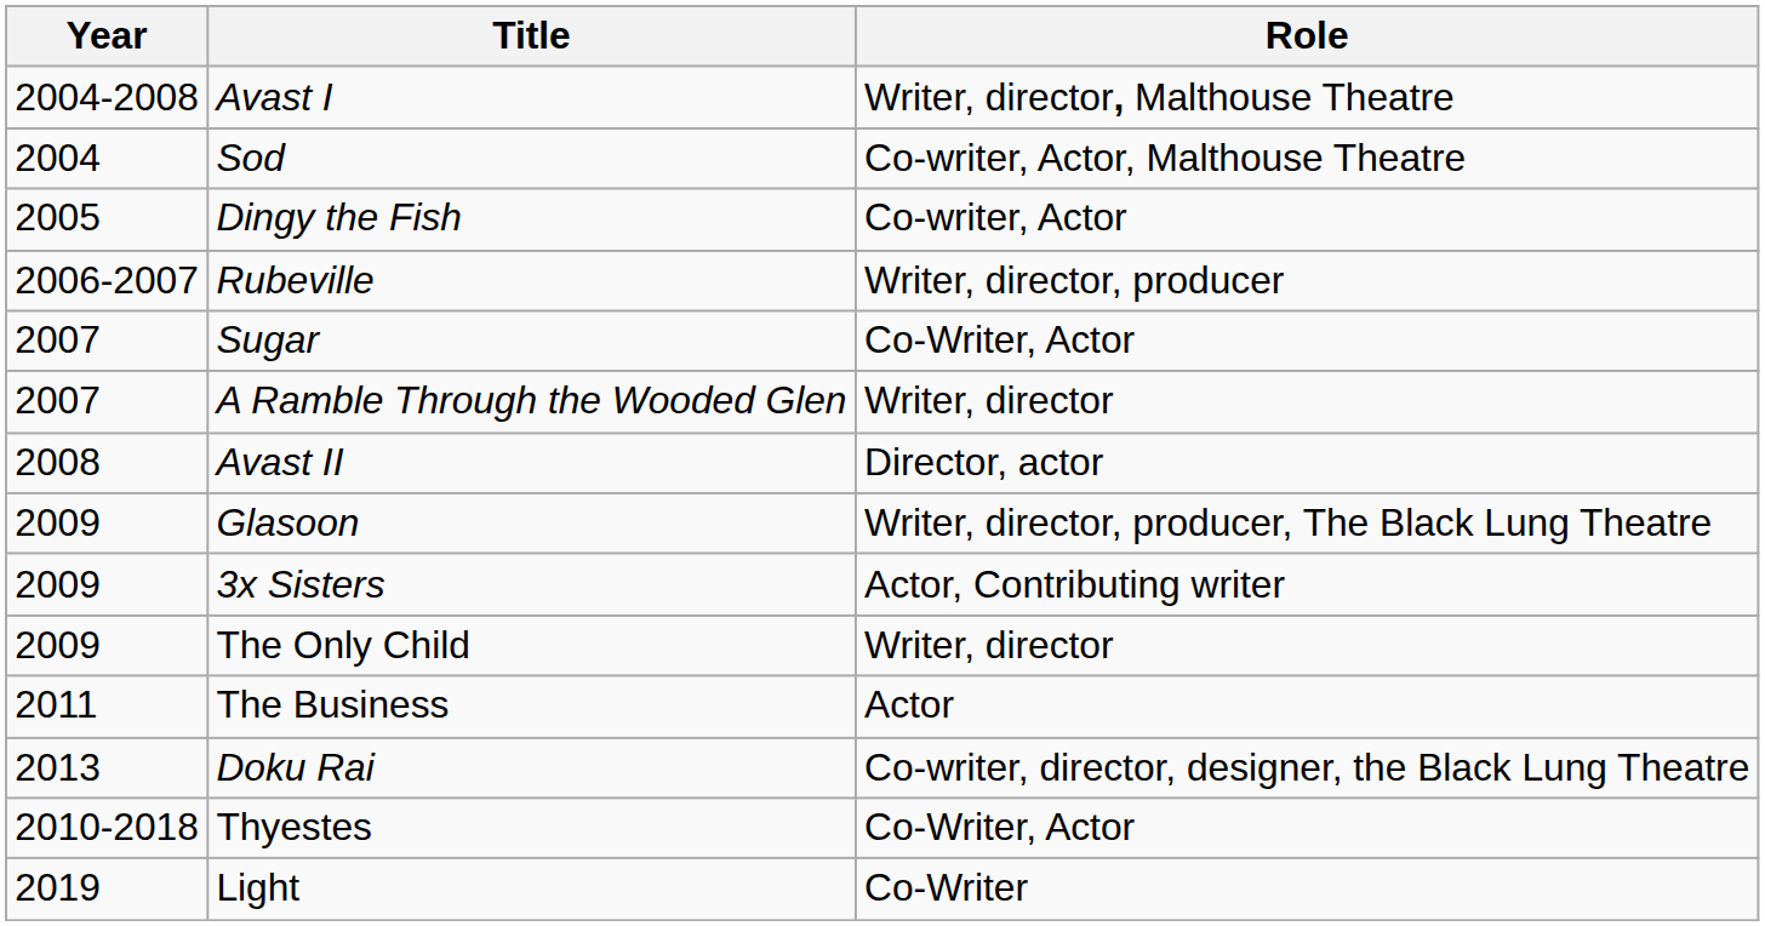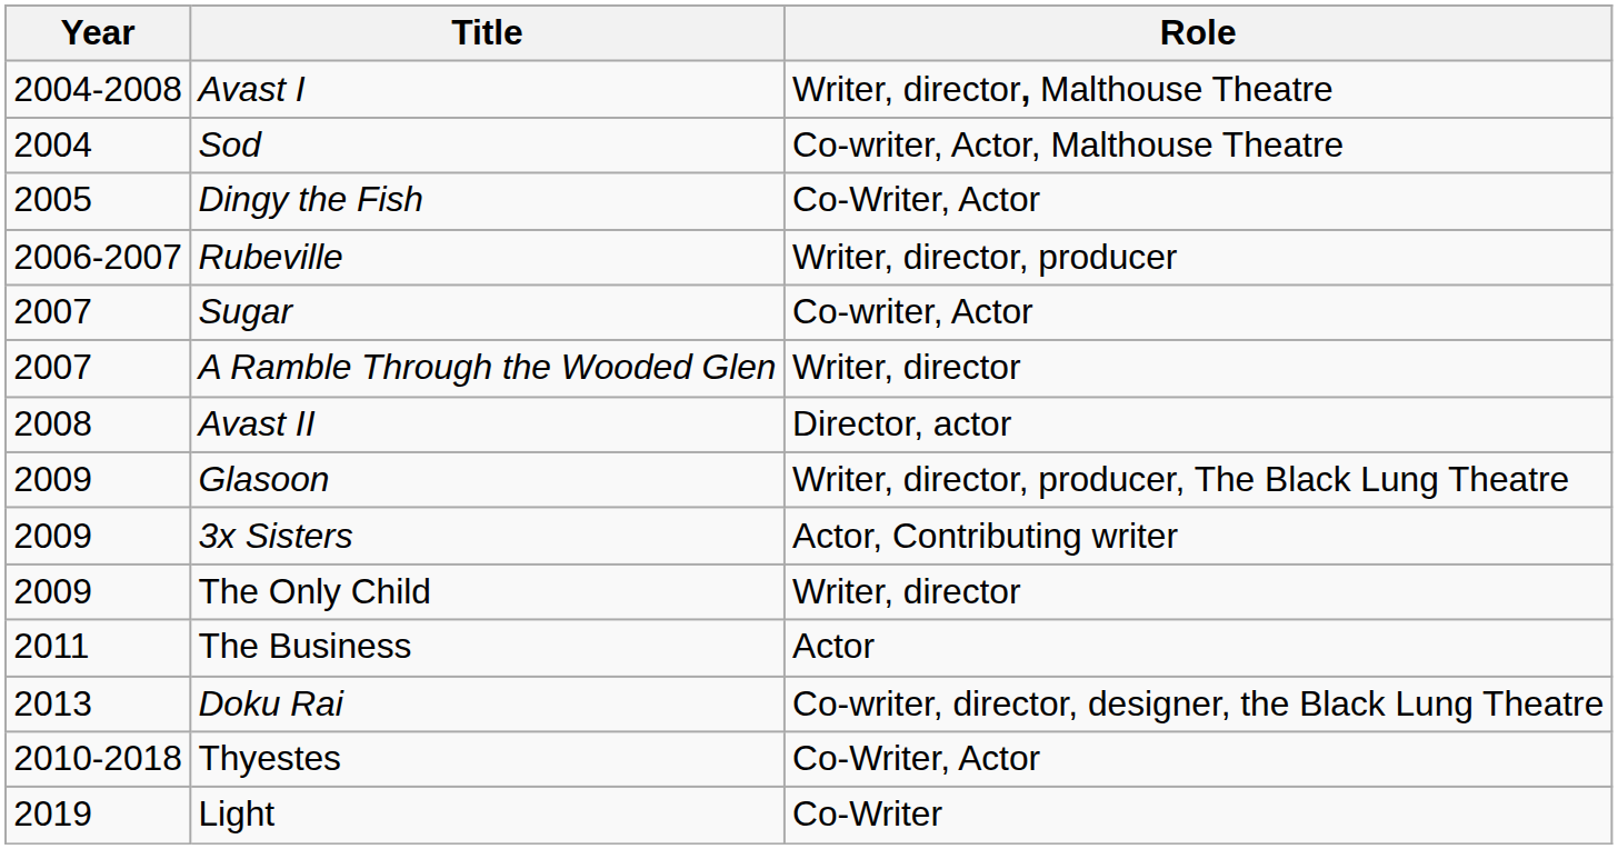Dingy the Fish | Role: Co-writer, Actor -> Co-Writer, Actor
Sugar | Role: Co-Writer, Actor -> Co-writer, Actor
